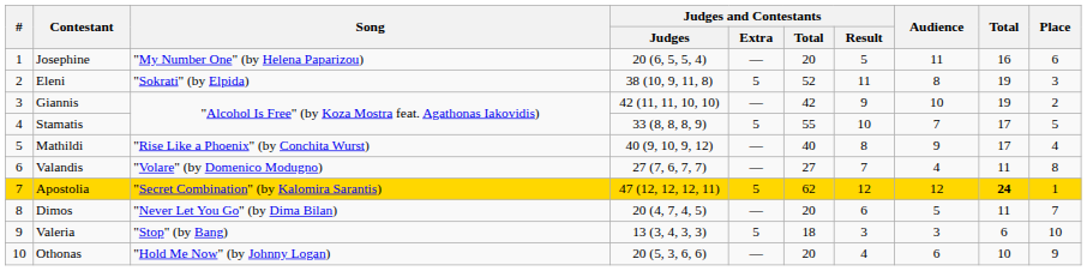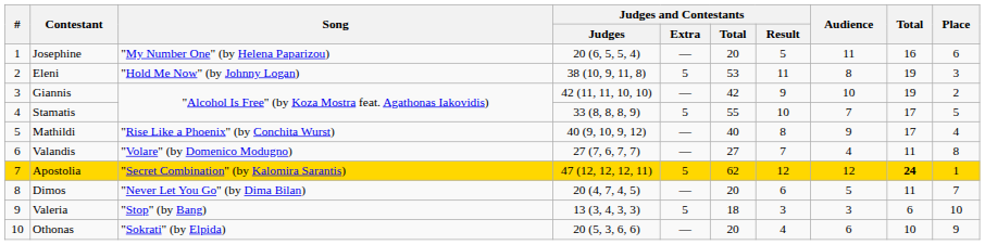Eleni | Song: "Sokrati" (by Elpida) -> "Hold Me Now" (by Johnny Logan)
Eleni | Judges and Contestants / Total: 52 -> 53
Othonas | Song: "Hold Me Now" (by Johnny Logan) -> "Sokrati" (by Elpida)
